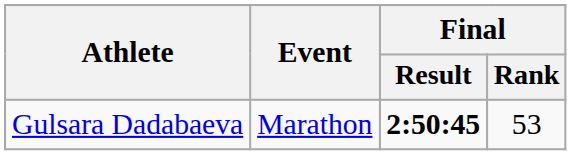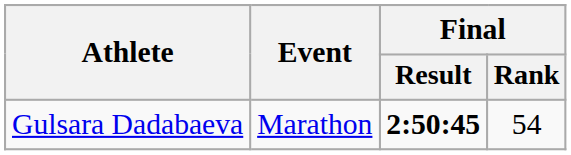Gulsara Dadabaeva | Final / Rank: 53 -> 54
